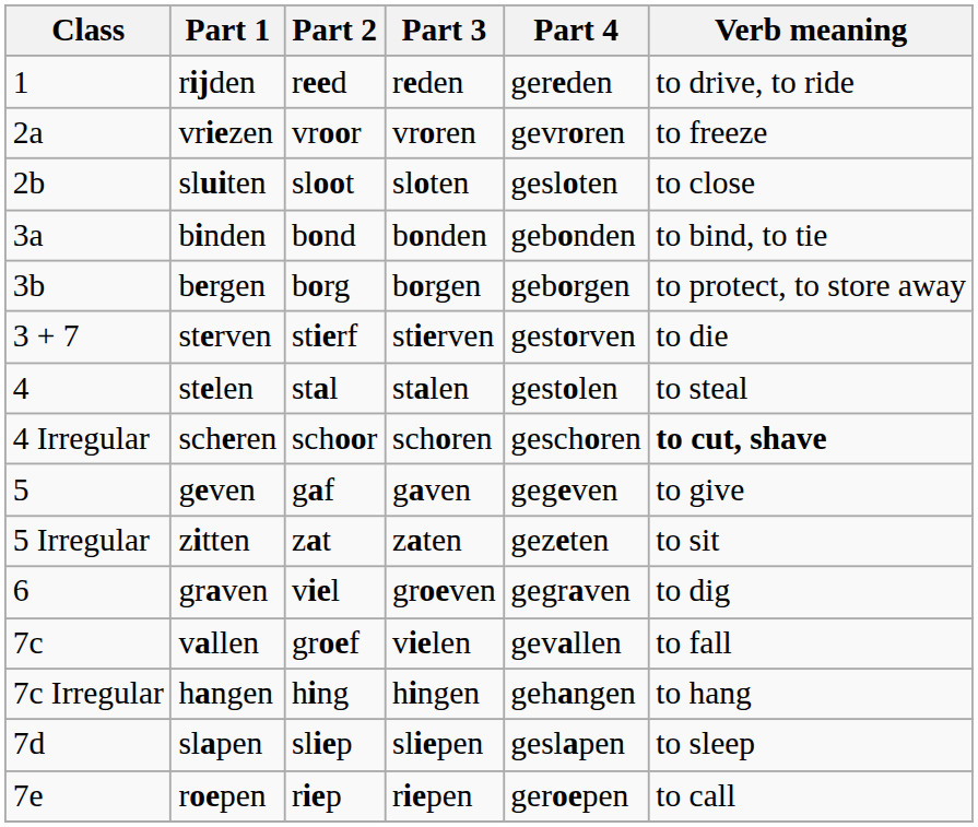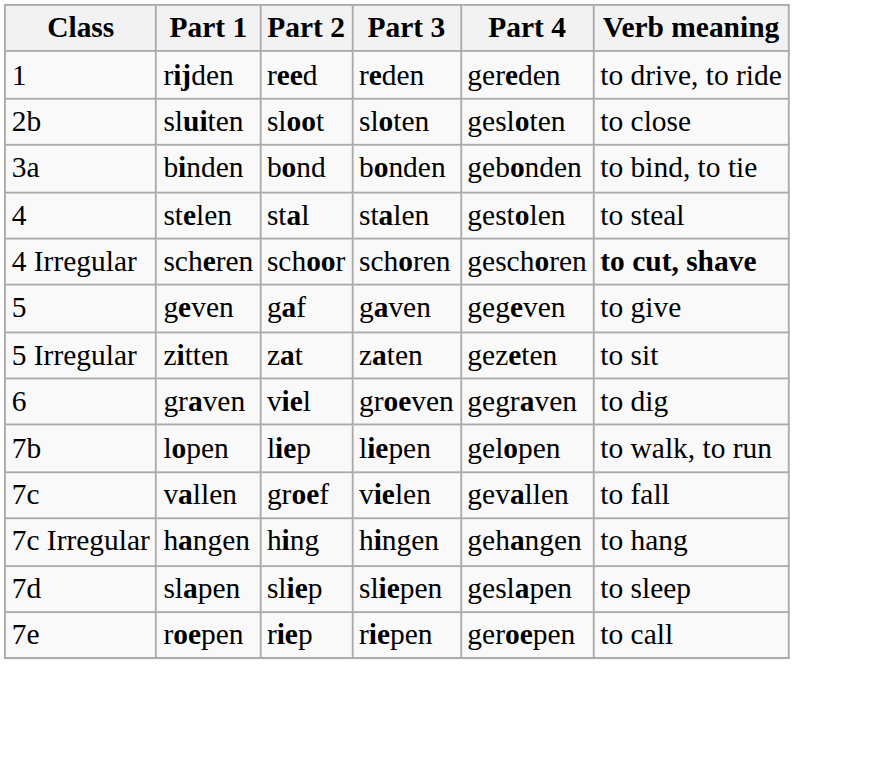- row: 2a | vriezen | vroor | vroren | gevroren | to freeze
- row: 3b | bergen | borg | borgen | geborgen | to protect, to store away
- row: 3 + 7 | sterven | stierf | stierven | gestorven | to die
+ row: 7b | lopen | liep | liepen | gelopen | to walk, to run
